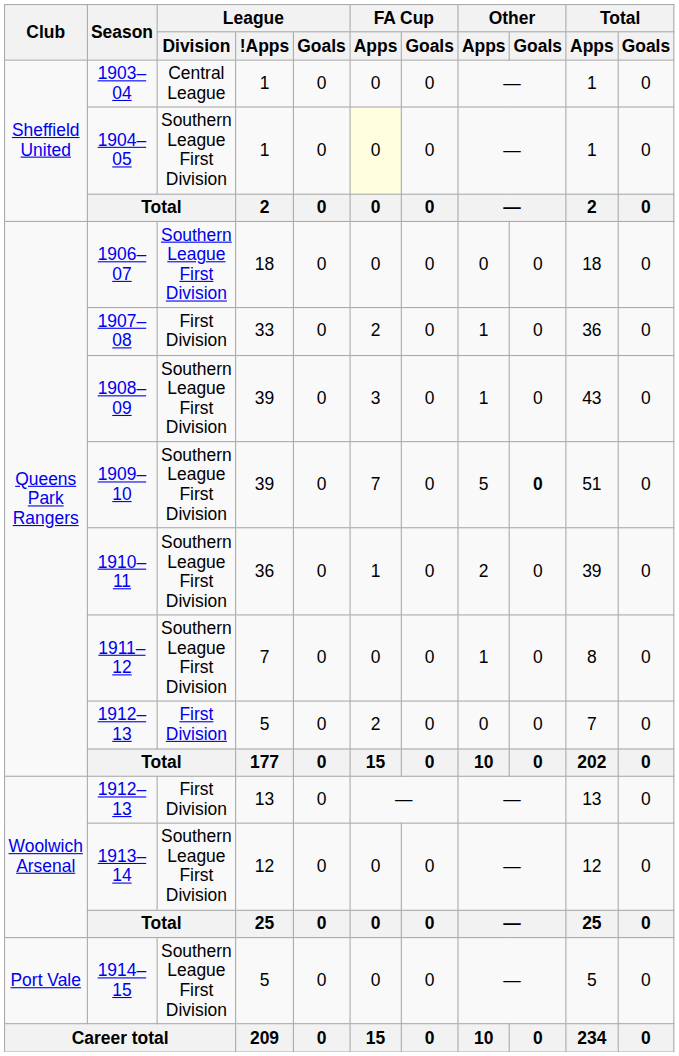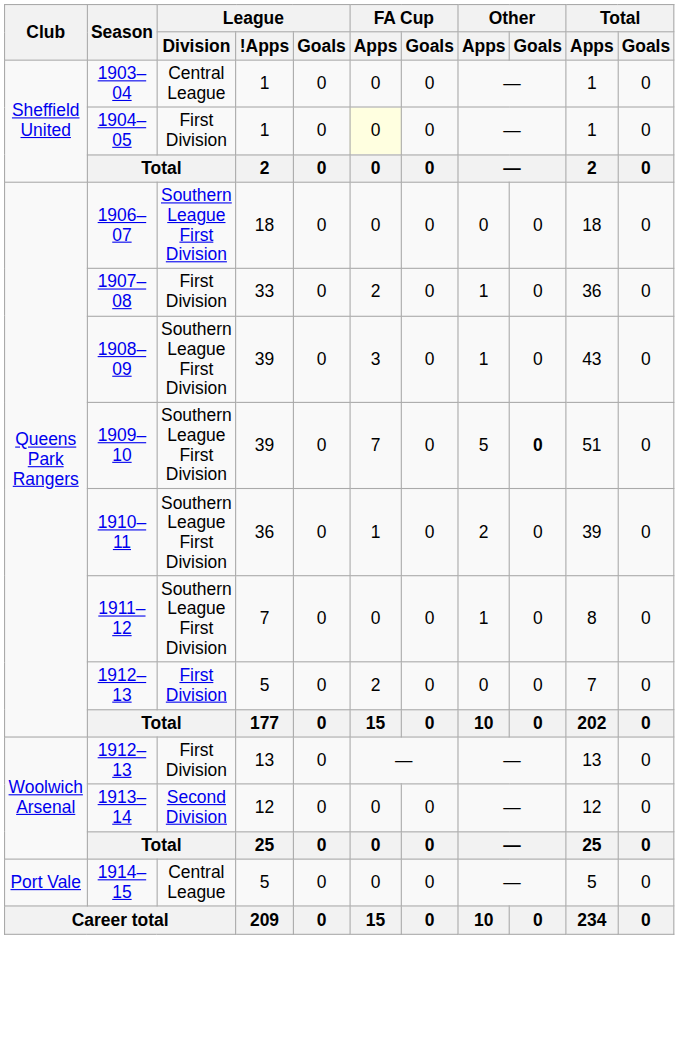1904–05 | League / Division: Southern League First Division -> First Division
1913–14 | League / Division: Southern League First Division -> Second Division
1914–15 | League / Division: Southern League First Division -> Central League
